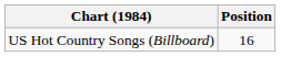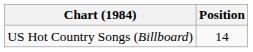US Hot Country Songs (Billboard) | Position: 16 -> 14
